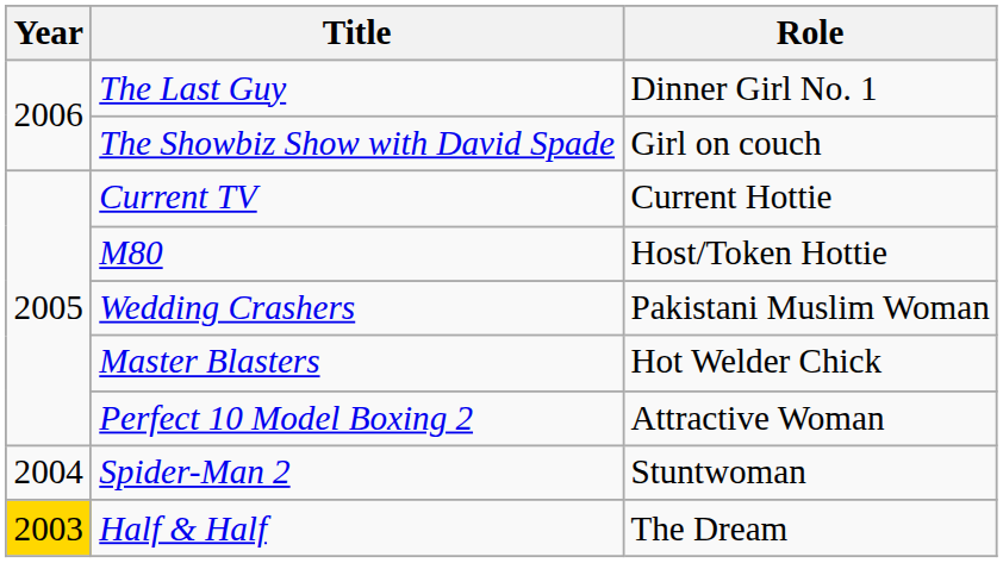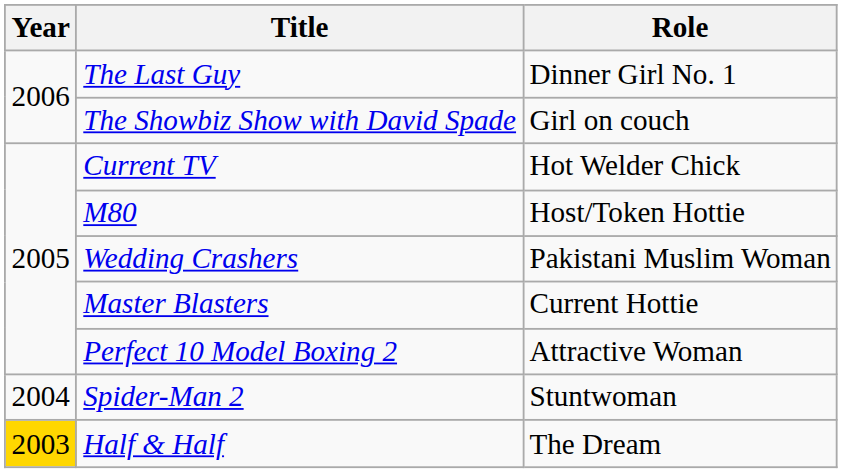Current TV | Role: Current Hottie -> Hot Welder Chick
Master Blasters | Role: Hot Welder Chick -> Current Hottie
